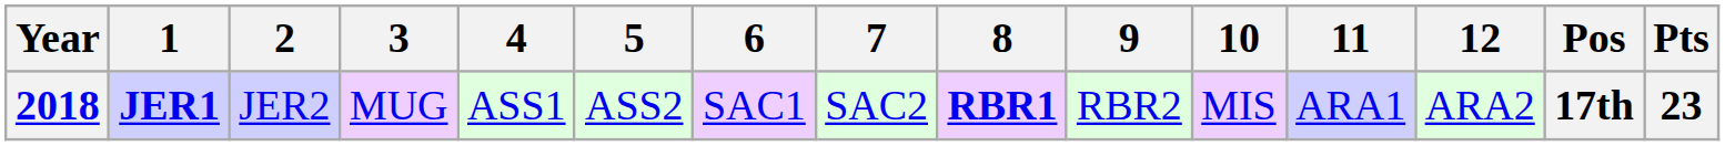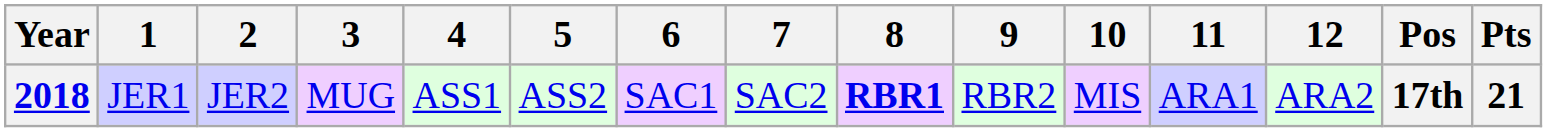2018 | 1: bold -> normal
2018 | Pts: 23 -> 21
